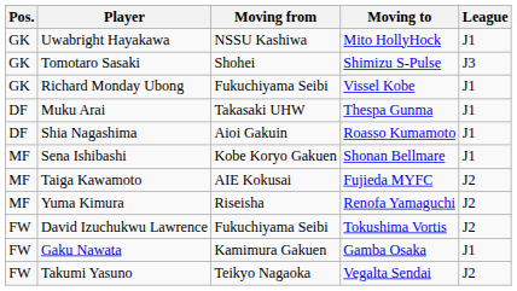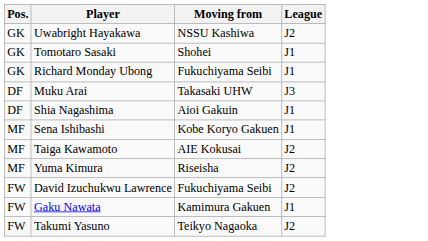- column: Moving to | Mito HollyHock | Shimizu S-Pulse | Vissel Kobe | Thespa Gunma | Roasso Kumamoto | Shonan Bellmare | Fujieda MYFC | Renofa Yamaguchi | Tokushima Vortis | Gamba Osaka | Vegalta Sendai
Uwabright Hayakawa | League: J1 -> J2
Tomotaro Sasaki | League: J3 -> J1
Muku Arai | League: J1 -> J3
